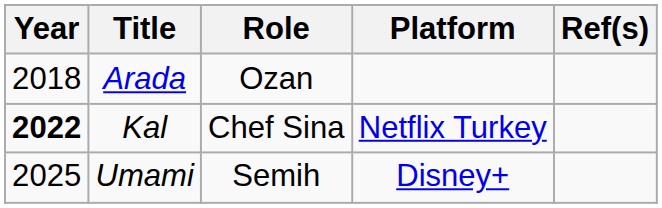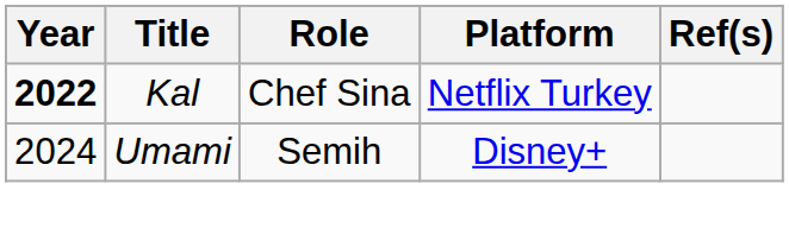- row: 2018 | Arada | Ozan
Umami | Year: 2025 -> 2024
